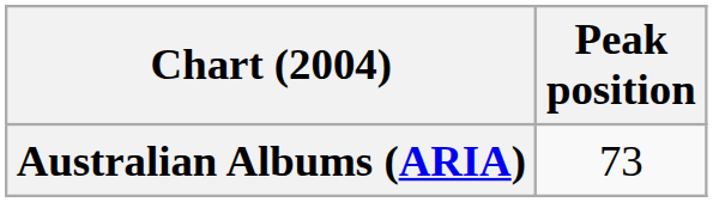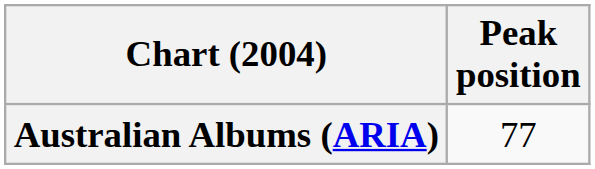Australian Albums (ARIA) | Peak position: 73 -> 77
